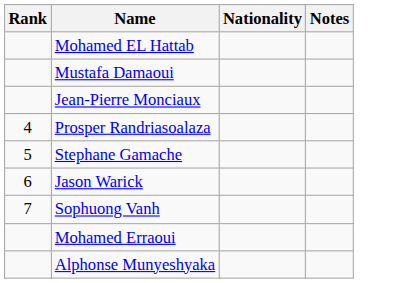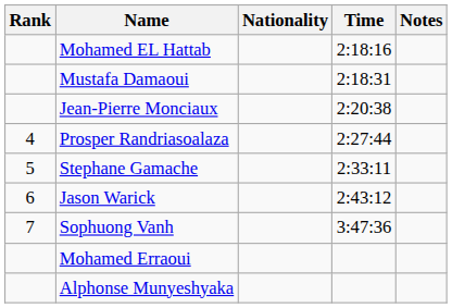+ column: Time | 2:18:16 | 2:18:31 | 2:20:38 | 2:27:44 | 2:33:11 | 2:43:12 | 3:47:36
